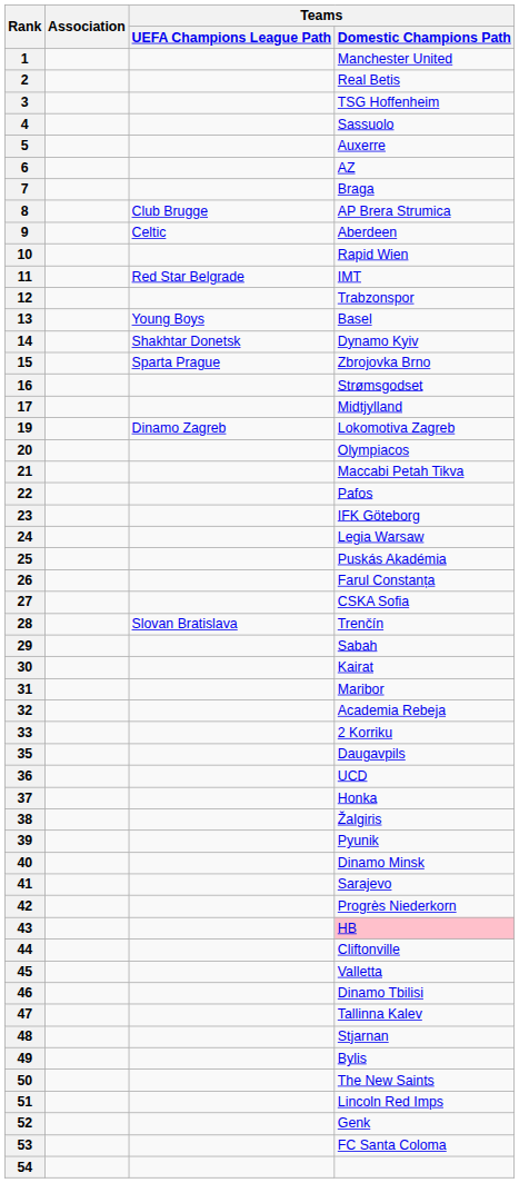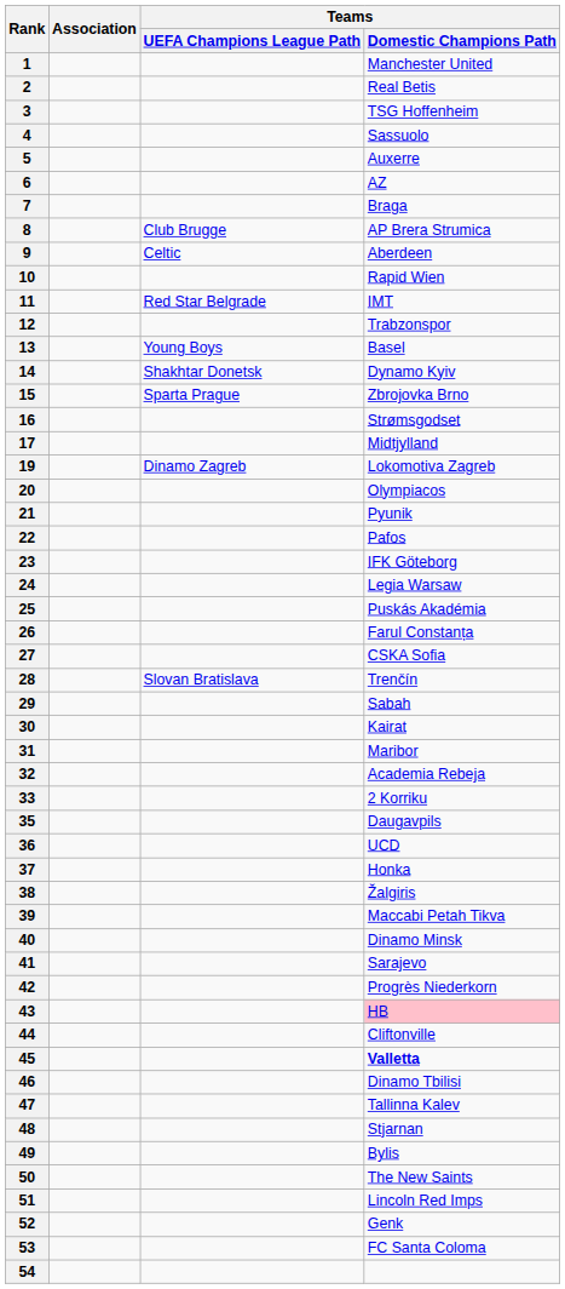21 | Teams / Domestic Champions Path: Maccabi Petah Tikva -> Pyunik
39 | Teams / Domestic Champions Path: Pyunik -> Maccabi Petah Tikva
45 | Teams / Domestic Champions Path: normal -> bold
